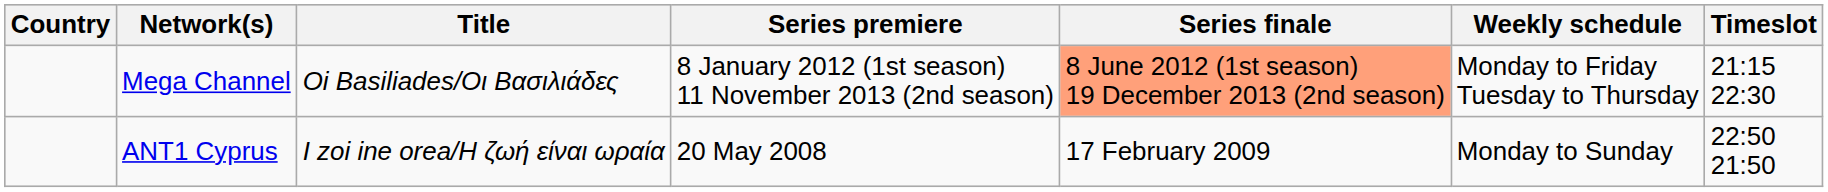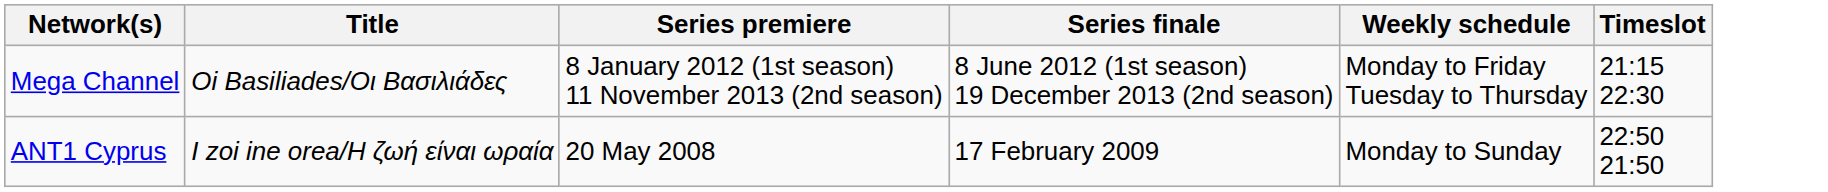- column: Country
Mega Channel | Series finale: lightsalmon background -> no background
